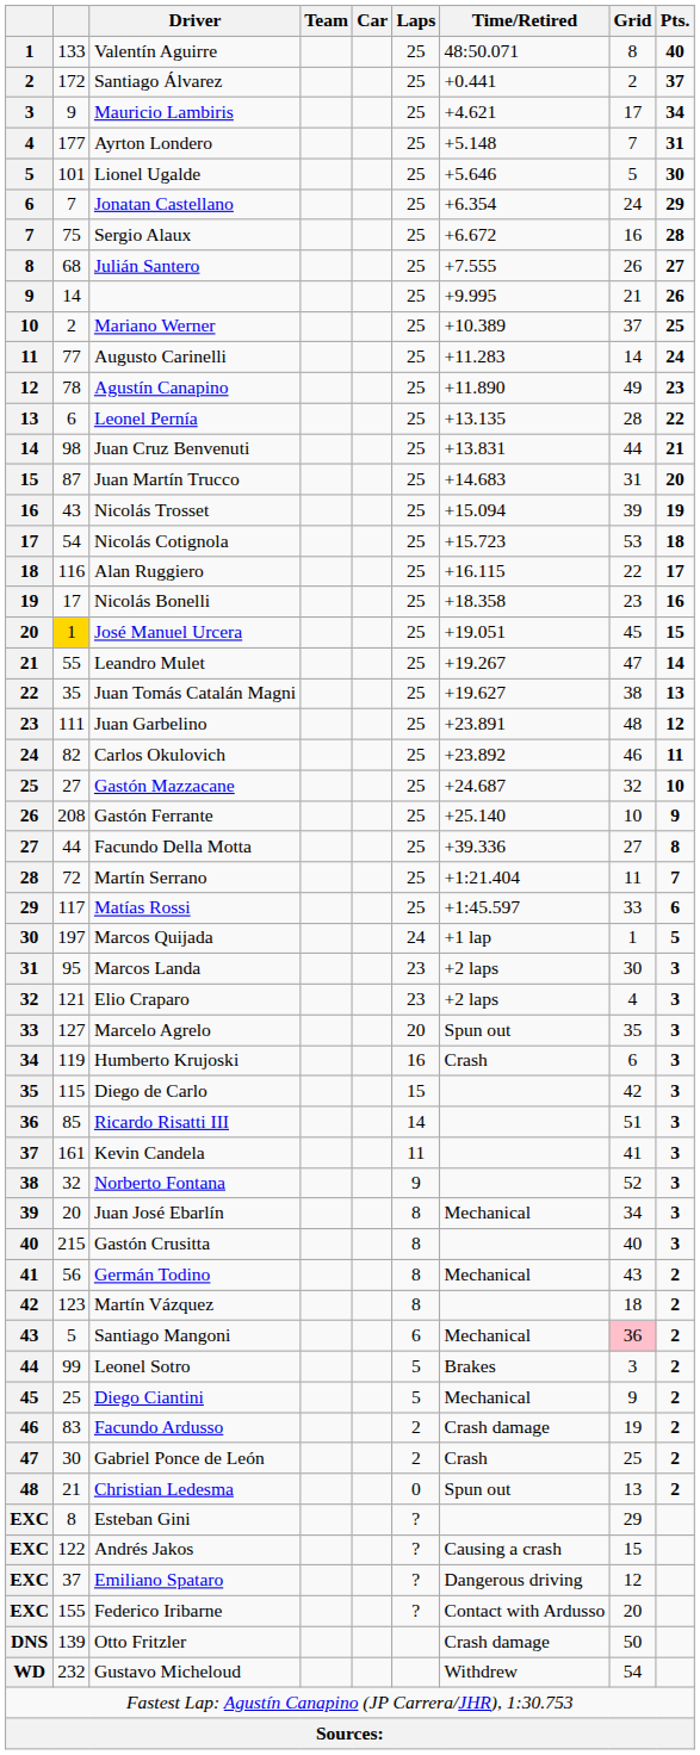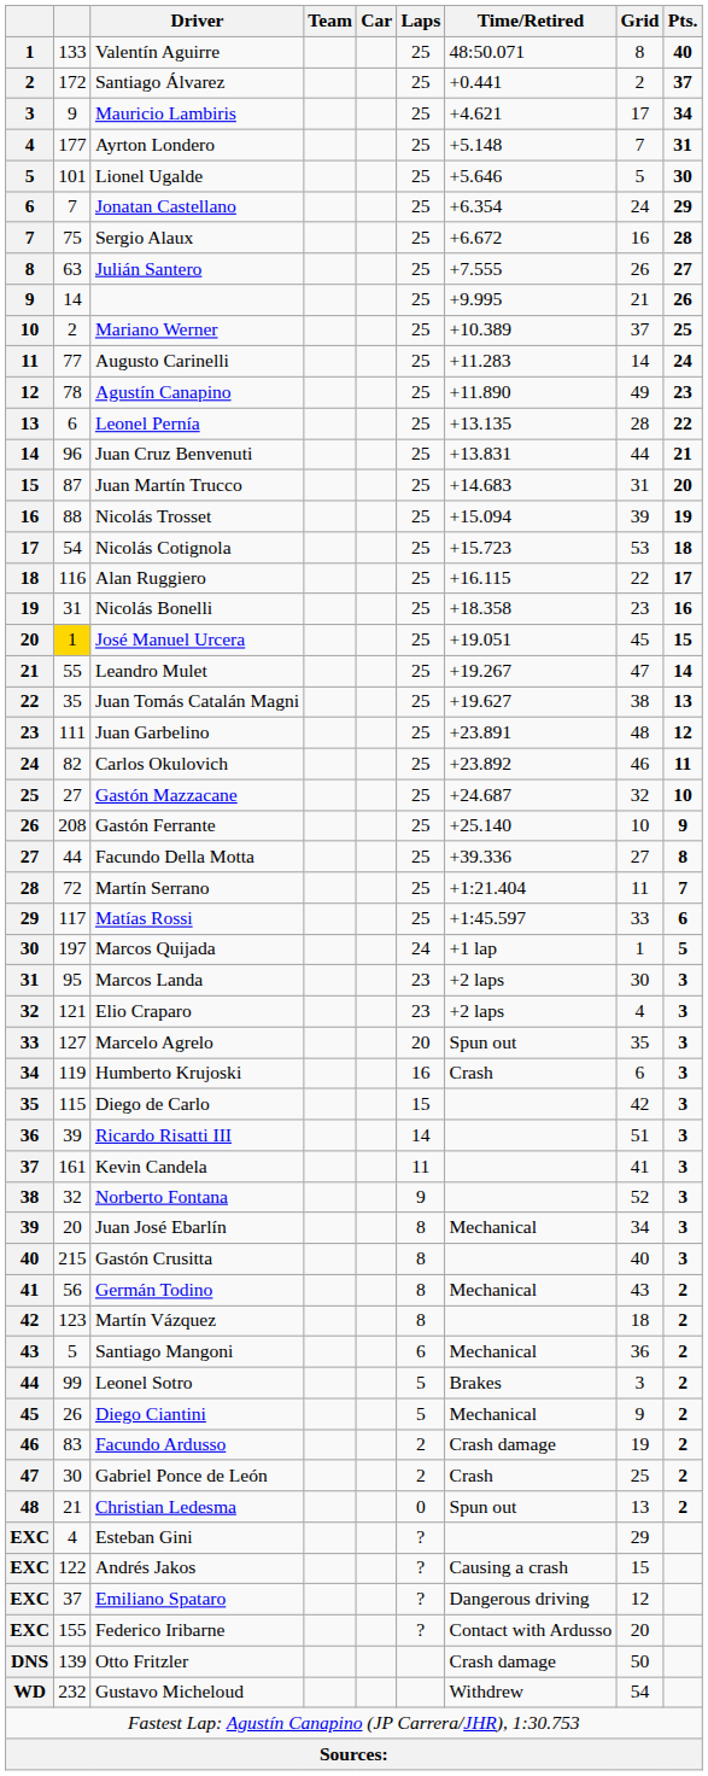Julián Santero | column 2: 68 -> 63
Juan Cruz Benvenuti | column 2: 98 -> 96
Nicolás Trosset | column 2: 43 -> 88
Nicolás Bonelli | column 2: 17 -> 31
Ricardo Risatti III | column 2: 85 -> 39
Santiago Mangoni | Grid: pink background -> no background
Diego Ciantini | column 2: 25 -> 26
Esteban Gini | column 2: 8 -> 4
